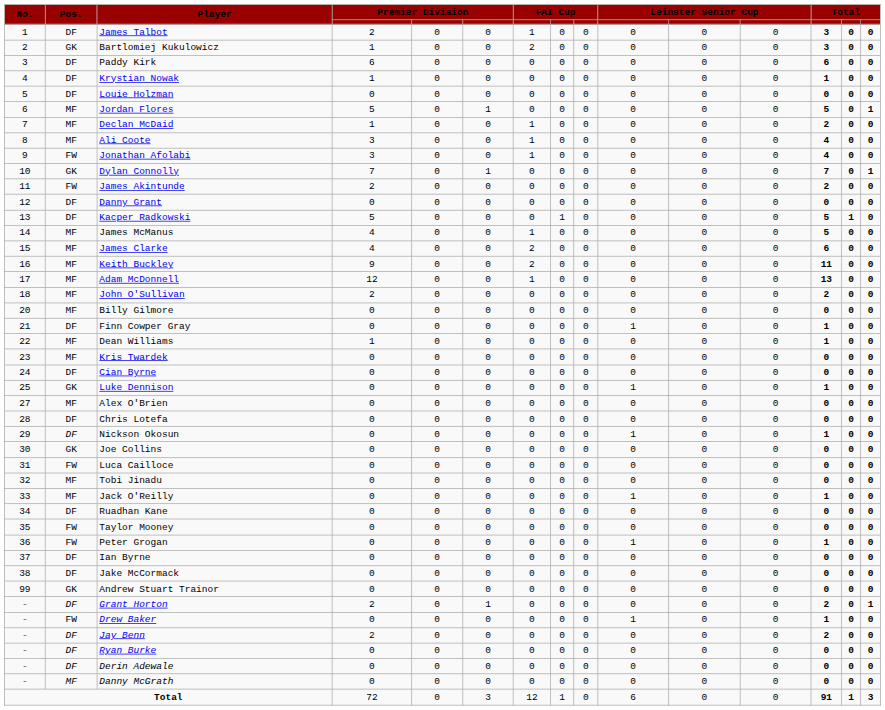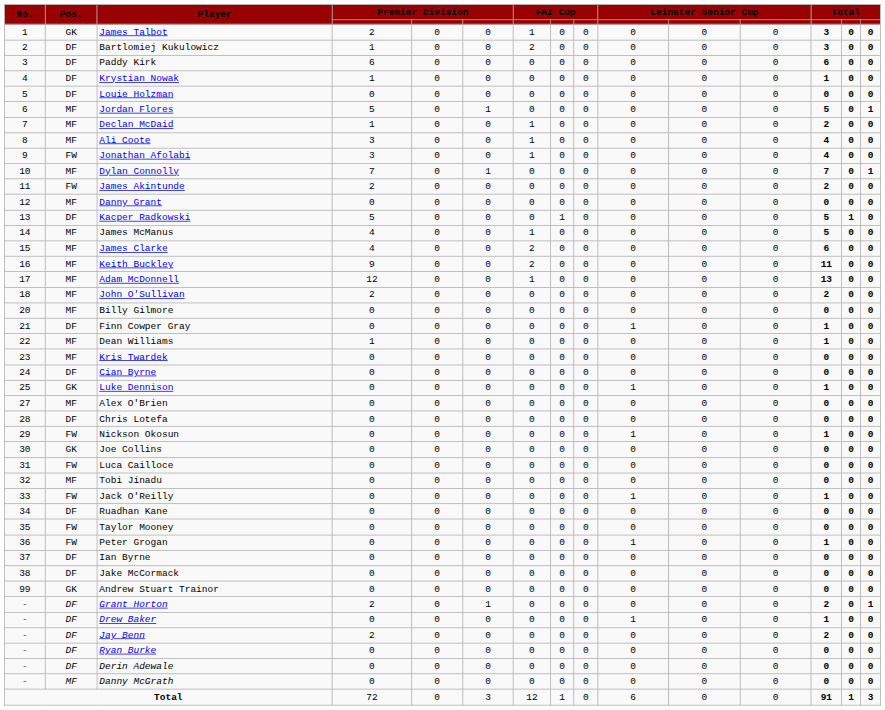James Talbot | Pos.: DF -> GK
Bartlomiej Kukulowicz | Pos.: GK -> DF
Dylan Connolly | Pos.: GK -> MF
Danny Grant | Pos.: DF -> MF
Nickson Okosun | Pos.: DF -> FW
Jack O'Reilly | Pos.: MF -> FW
Drew Baker | Pos.: FW -> DF
